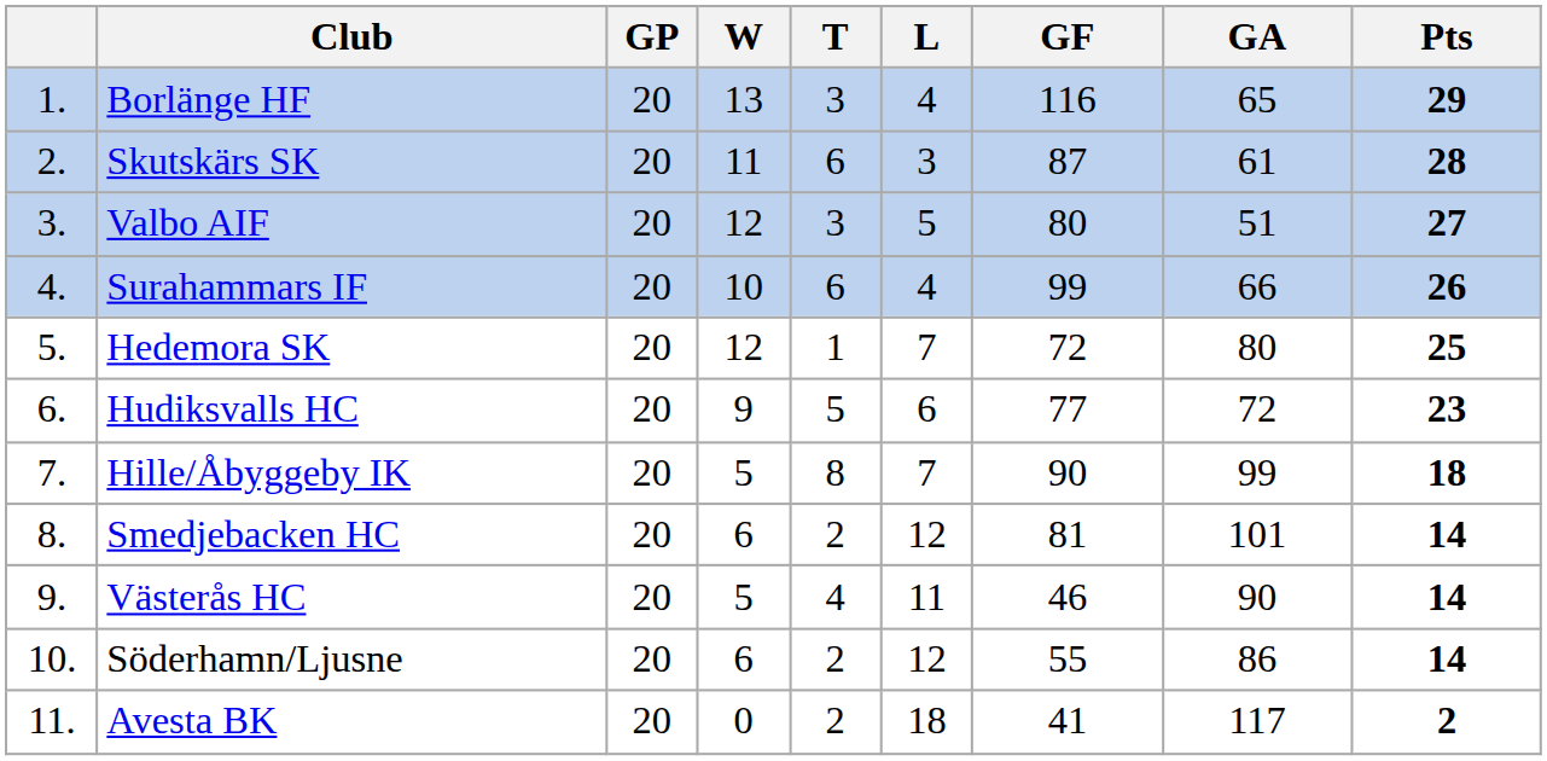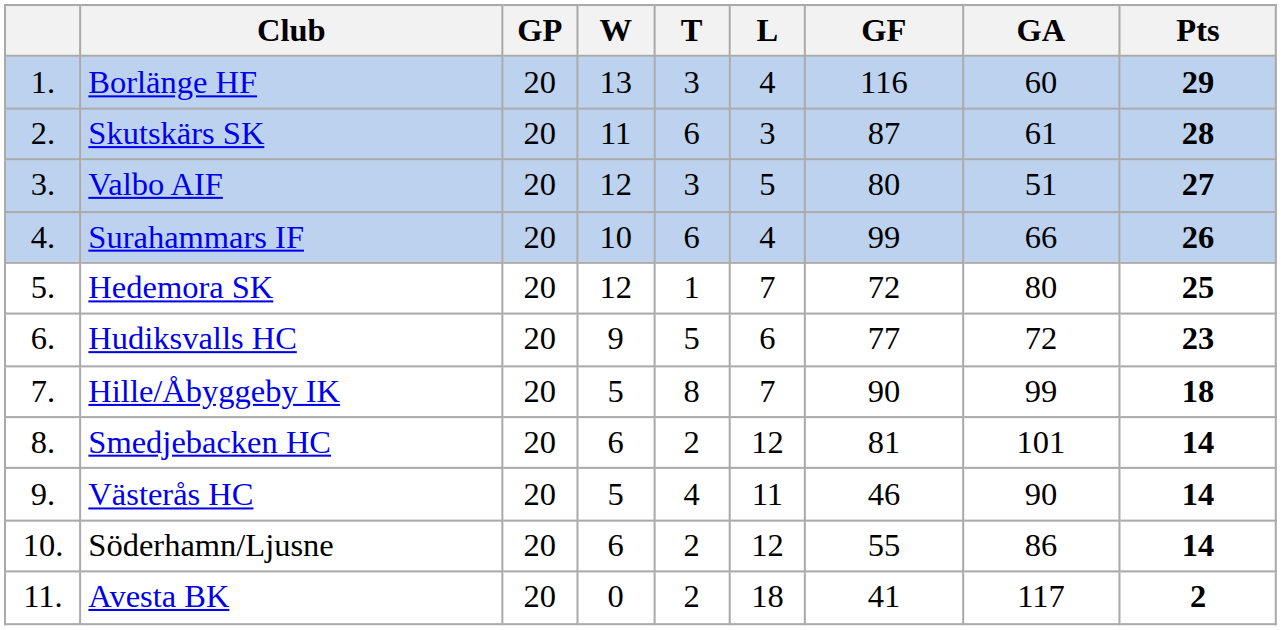Borlänge HF | GA: 65 -> 60
